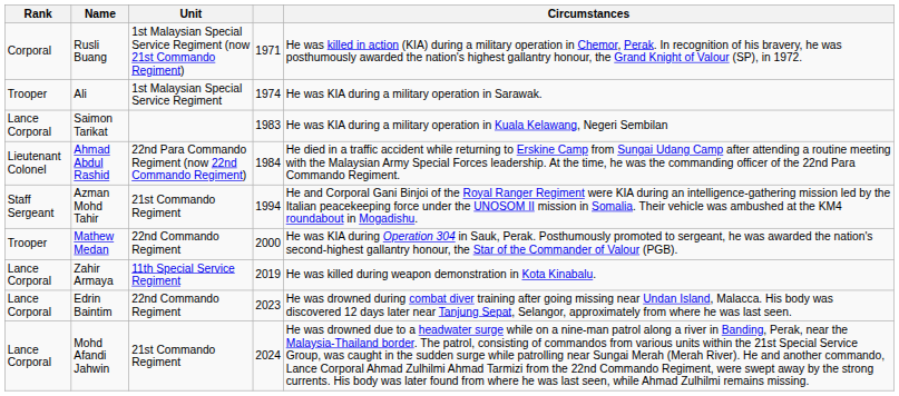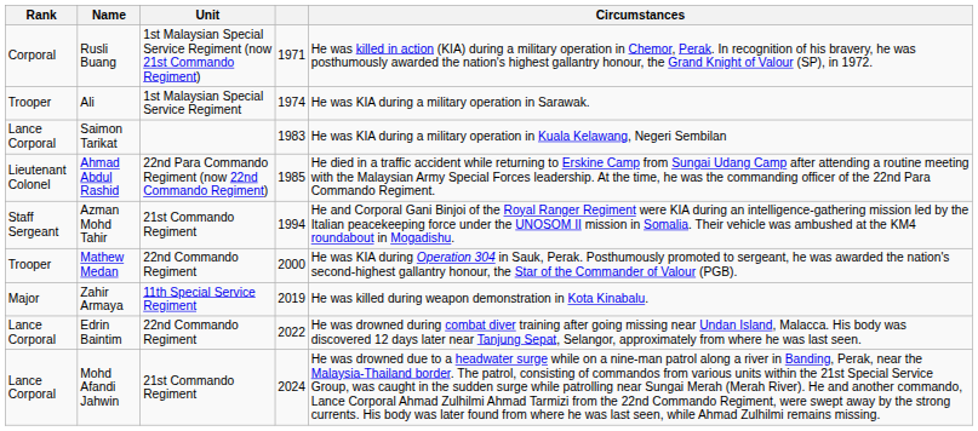Ahmad Abdul Rashid | column 4: 1984 -> 1985
Zahir Armaya | Rank: Lance Corporal -> Major
Edrin Baintim | column 4: 2023 -> 2022
